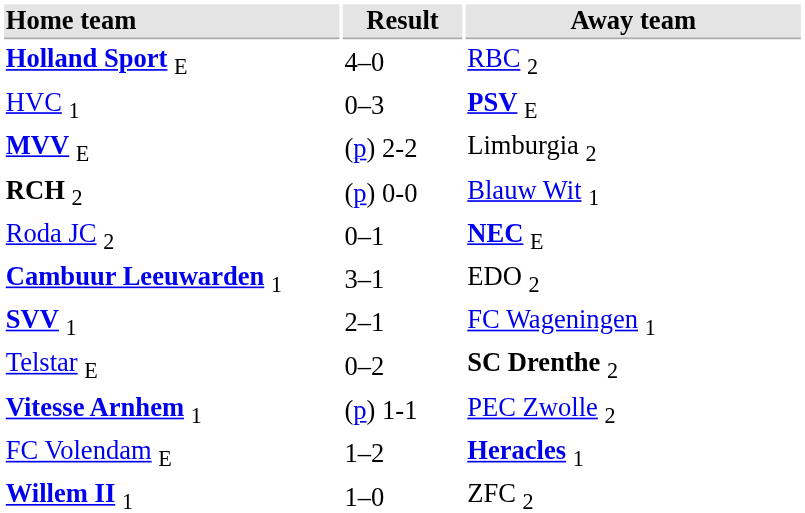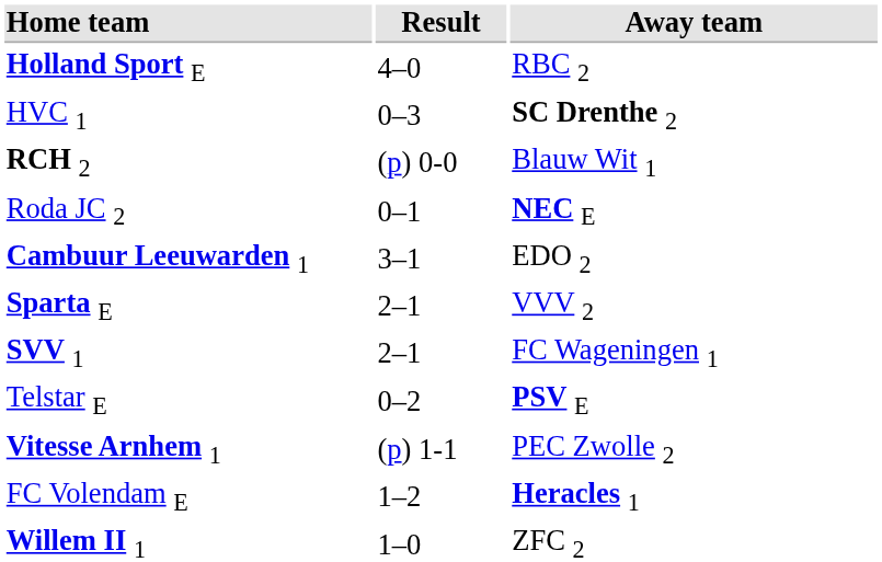HVC 1 | Away team: PSV E -> SC Drenthe 2
- row: MVV E | (p) 2-2 | Limburgia 2
+ row: Sparta E | 2–1 | VVV 2
Telstar E | Away team: SC Drenthe 2 -> PSV E
